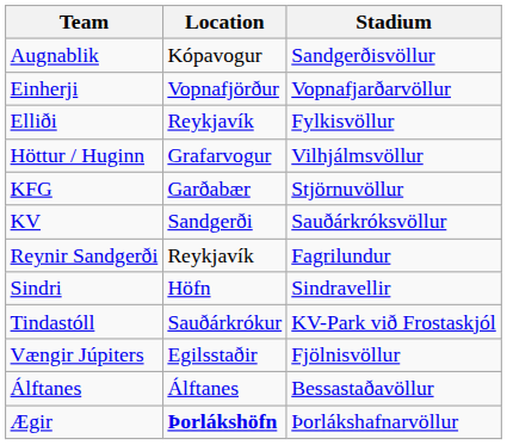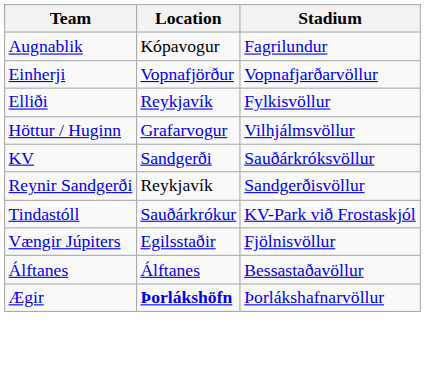Augnablik | Stadium: Sandgerðisvöllur -> Fagrilundur
- row: KFG | Garðabær | Stjörnuvöllur
Reynir Sandgerði | Stadium: Fagrilundur -> Sandgerðisvöllur
- row: Sindri | Höfn | Sindravellir
